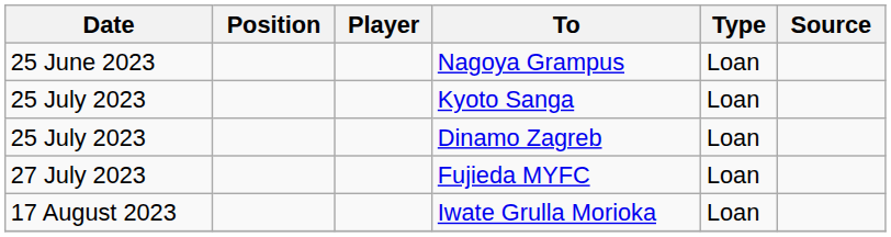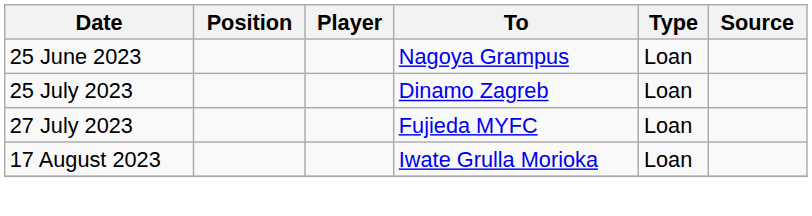- row: 25 July 2023 | Kyoto Sanga | Loan
